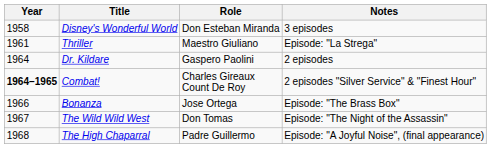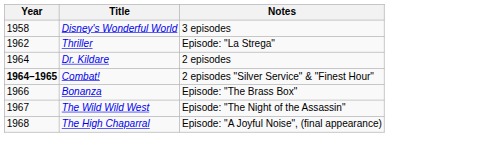- column: Role | Don Esteban Miranda | Maestro Giuliano | Gaspero Paolini | Charles Gireaux Count De Roy | Jose Ortega | Don Tomas | Padre Guillermo
Thriller | Year: 1961 -> 1962
